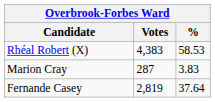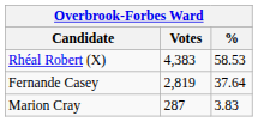rows swapped: Fernande Casey <-> Marion Cray
